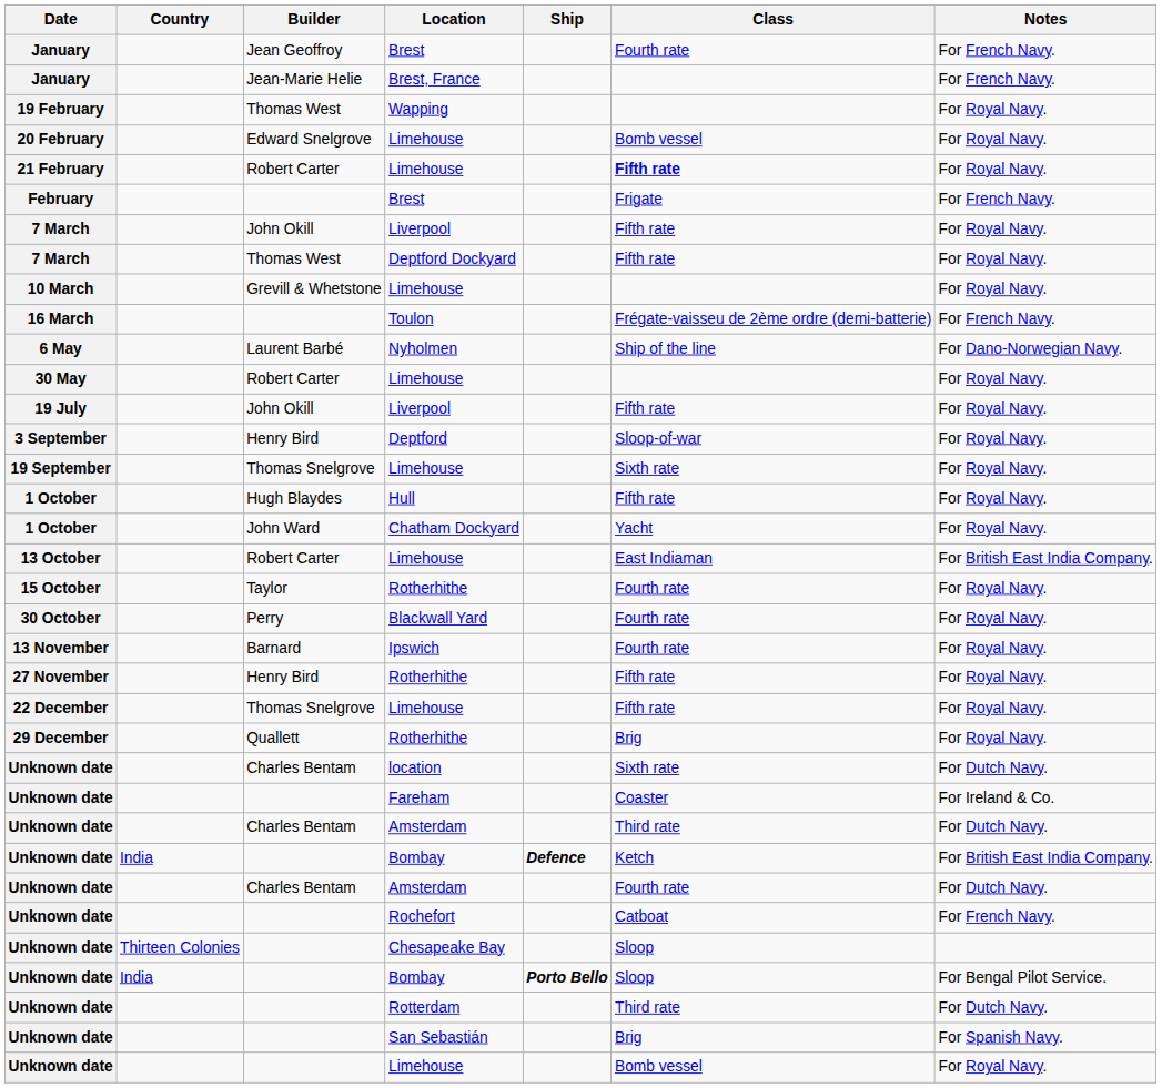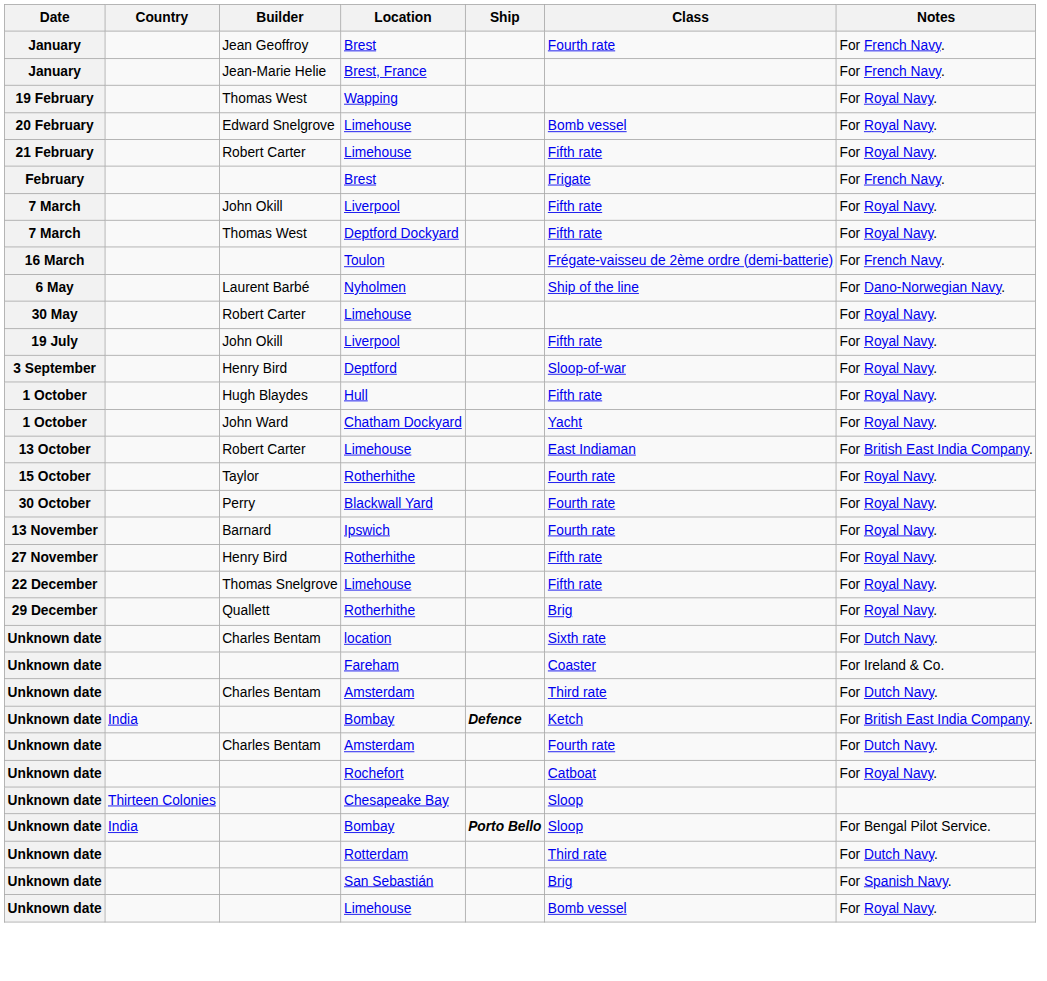21 February | Class: bold -> normal
- row: 10 March | Grevill & Whetstone | Limehouse | For Royal Navy.
- row: 19 September | Thomas Snelgrove | Limehouse | Sixth rate | For Royal Navy.
Unknown date / Rochefort | Notes: For French Navy. -> For Royal Navy.
